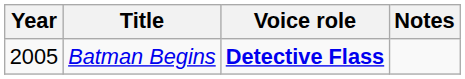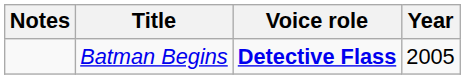columns swapped: Year <-> Notes
